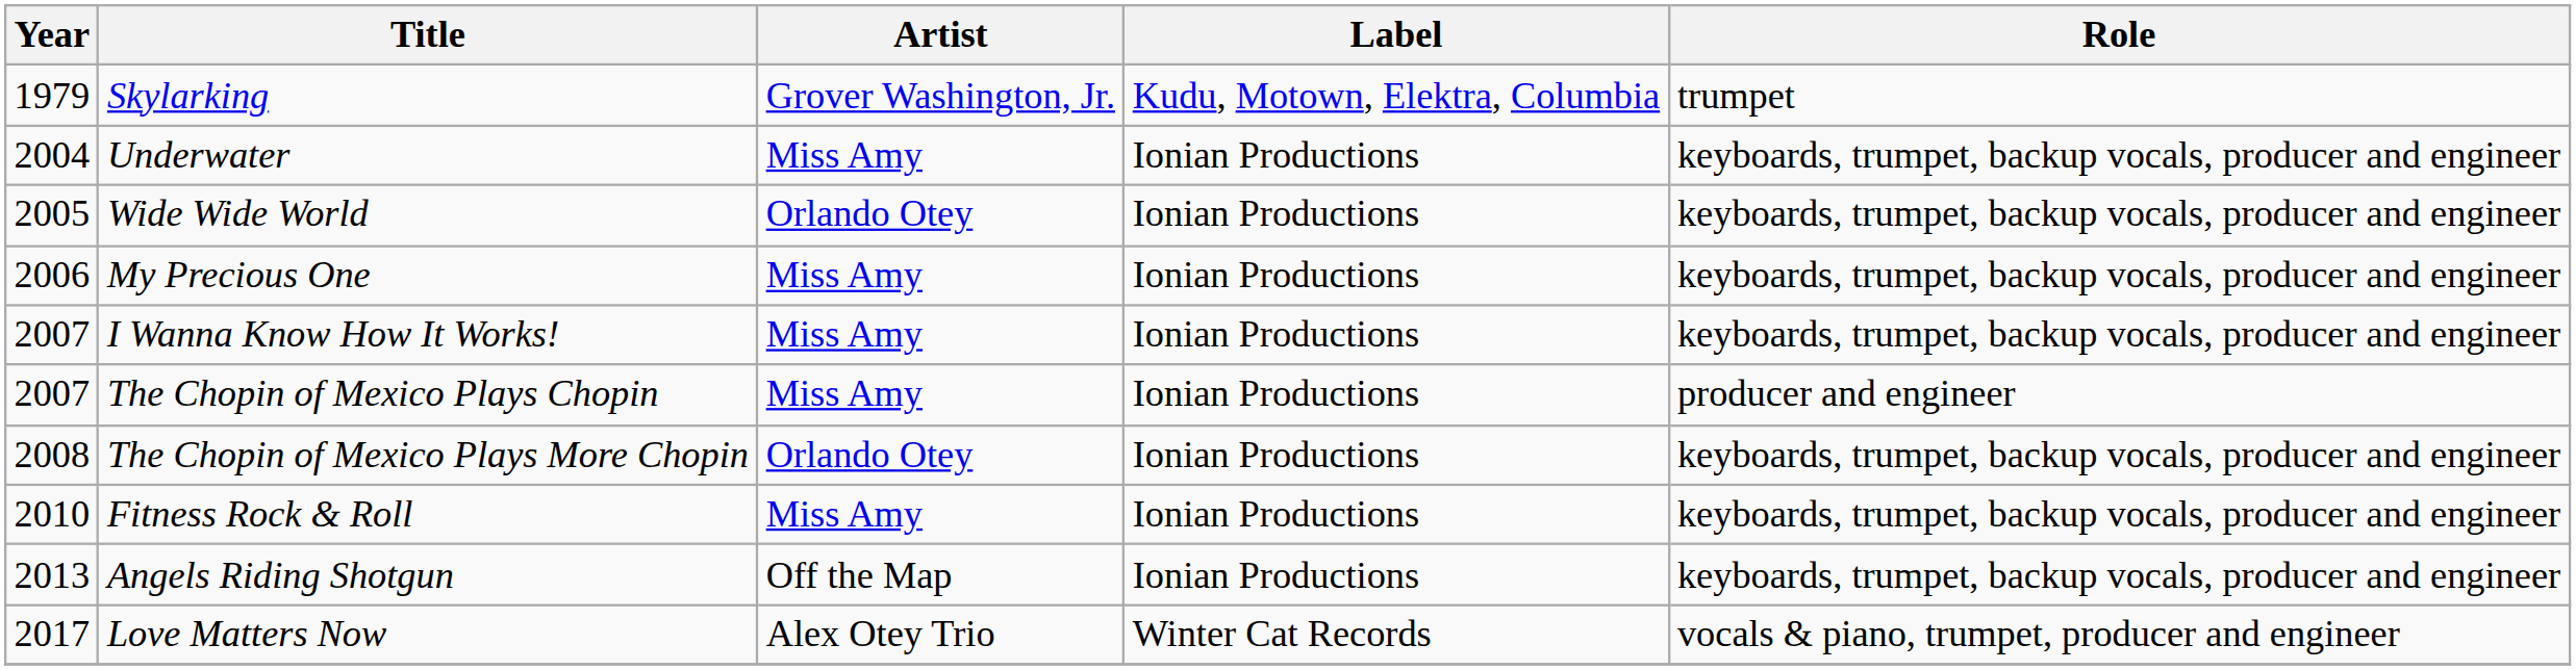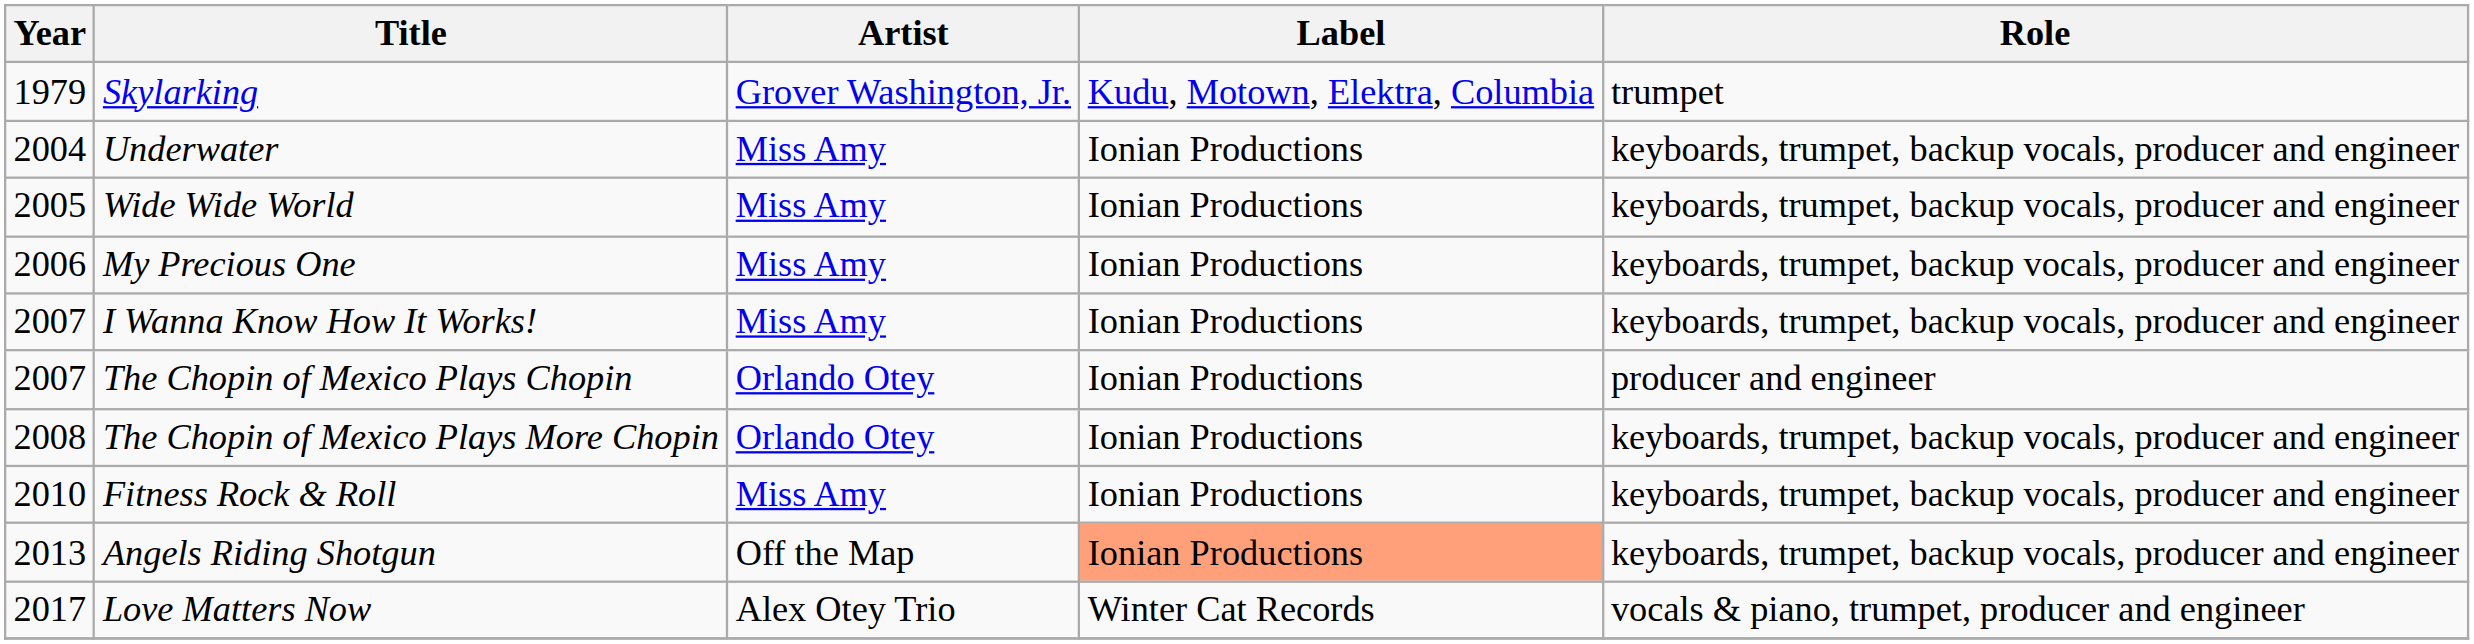Wide Wide World | Artist: Orlando Otey -> Miss Amy
The Chopin of Mexico Plays Chopin | Artist: Miss Amy -> Orlando Otey
Angels Riding Shotgun | Label: no background -> lightsalmon background
